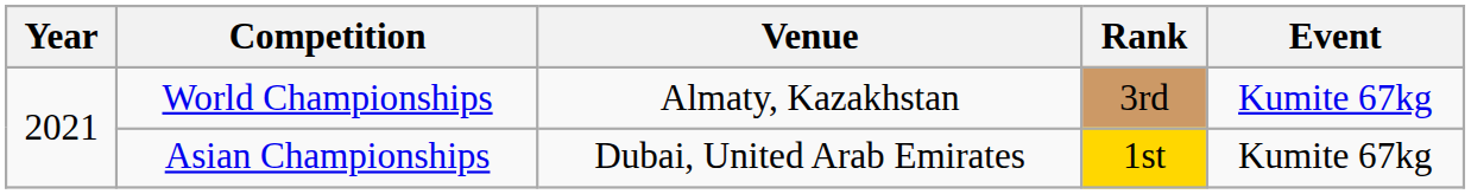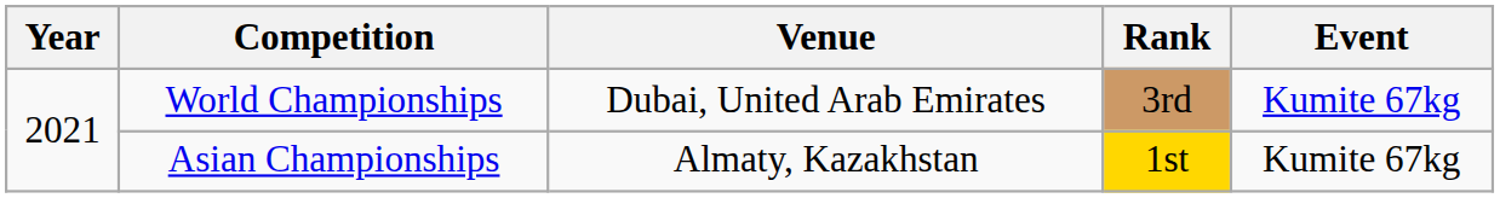World Championships | Venue: Almaty, Kazakhstan -> Dubai, United Arab Emirates
Asian Championships | Venue: Dubai, United Arab Emirates -> Almaty, Kazakhstan
